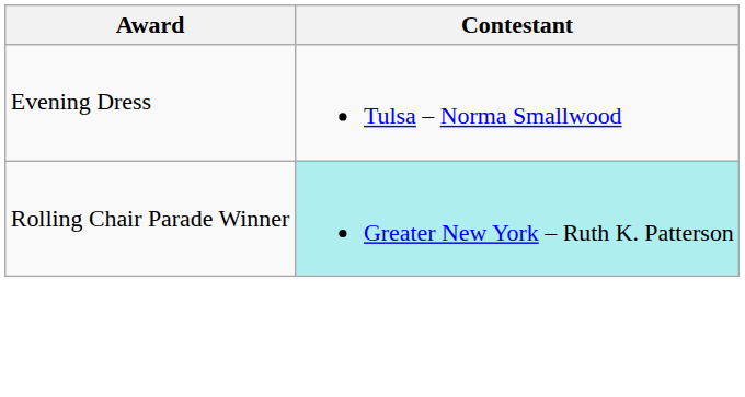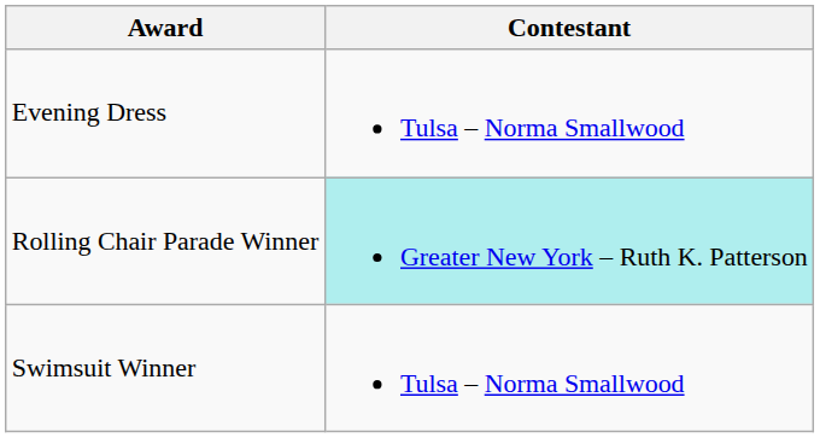+ row: Swimsuit Winner | Tulsa – Norma Smallwood
